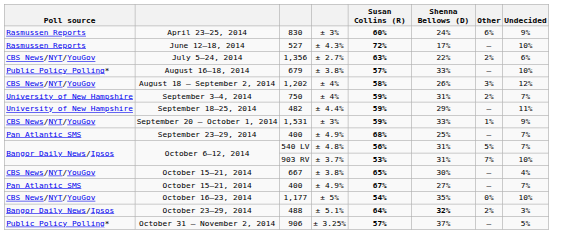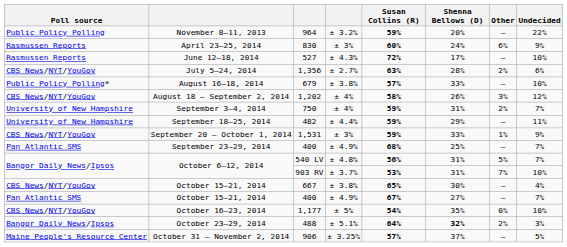+ row: Public Policy Polling | November 8–11, 2013 | 964 | ± 3.2% | 59% | 20% | — | 22%
1,356 | Shenna Bellows (D): 22% -> 28%
906 | Poll source: Public Policy Polling* -> Maine People's Resource Center
